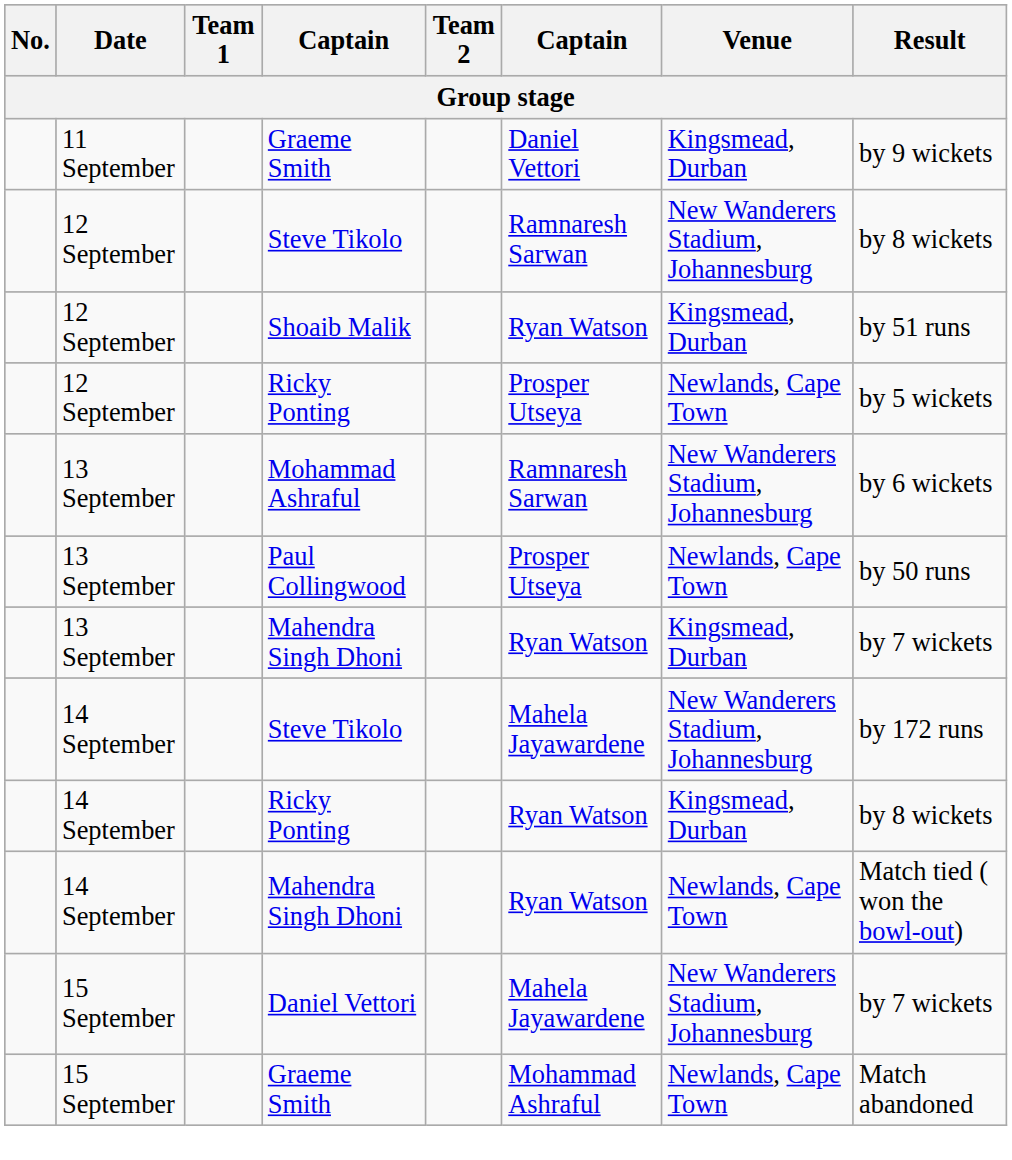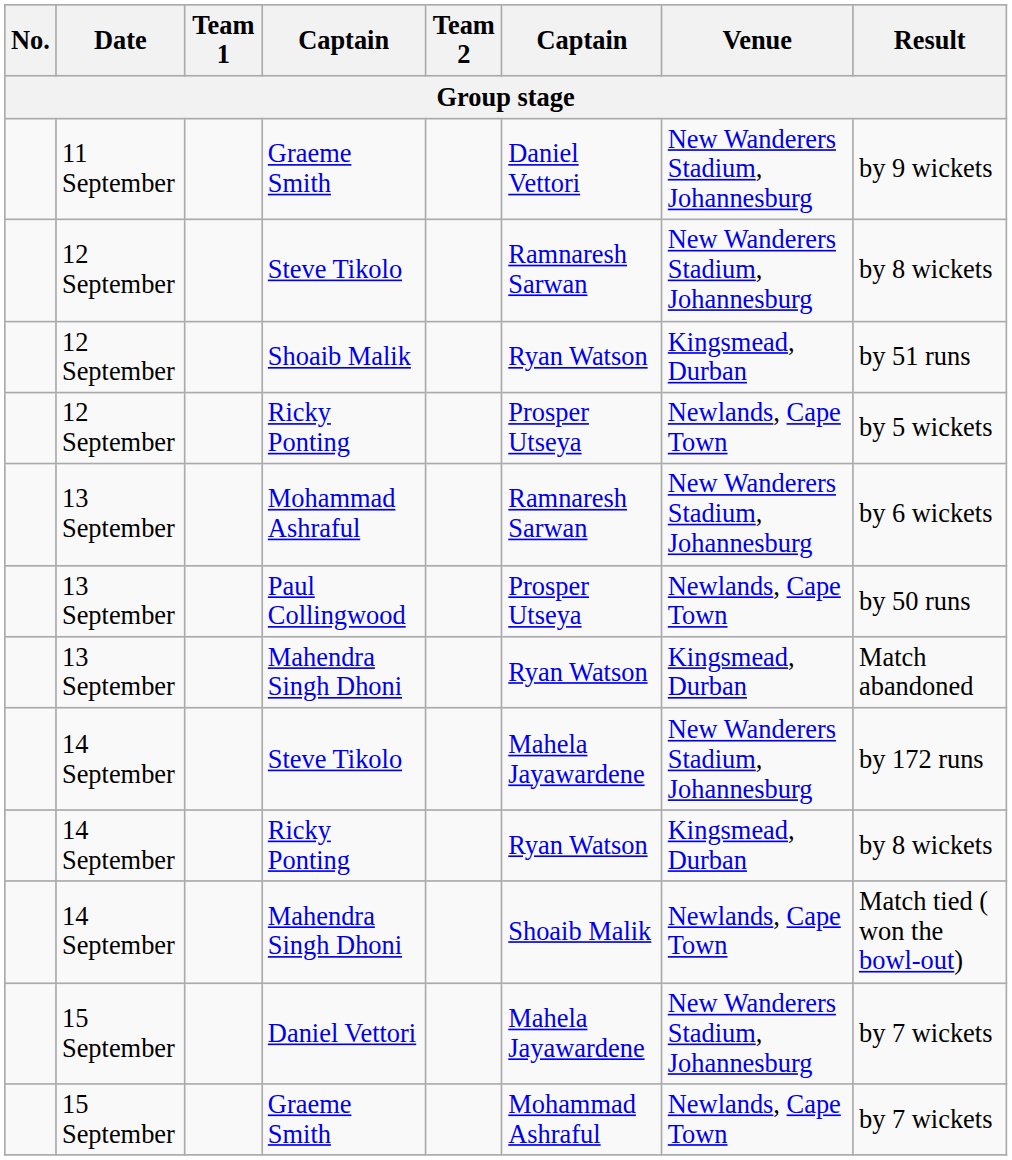11 September / Graeme Smith | Venue: Kingsmead, Durban -> New Wanderers Stadium, Johannesburg
13 September / Mahendra Singh Dhoni | Result: by 7 wickets -> Match abandoned
14 September / Mahendra Singh Dhoni | column 6: Ryan Watson -> Shoaib Malik
15 September / Graeme Smith | Result: Match abandoned -> by 7 wickets
